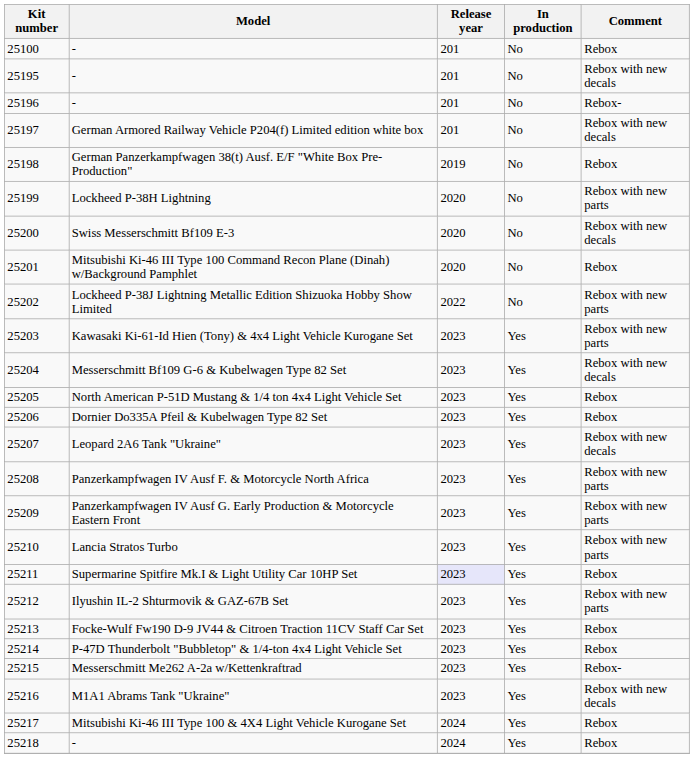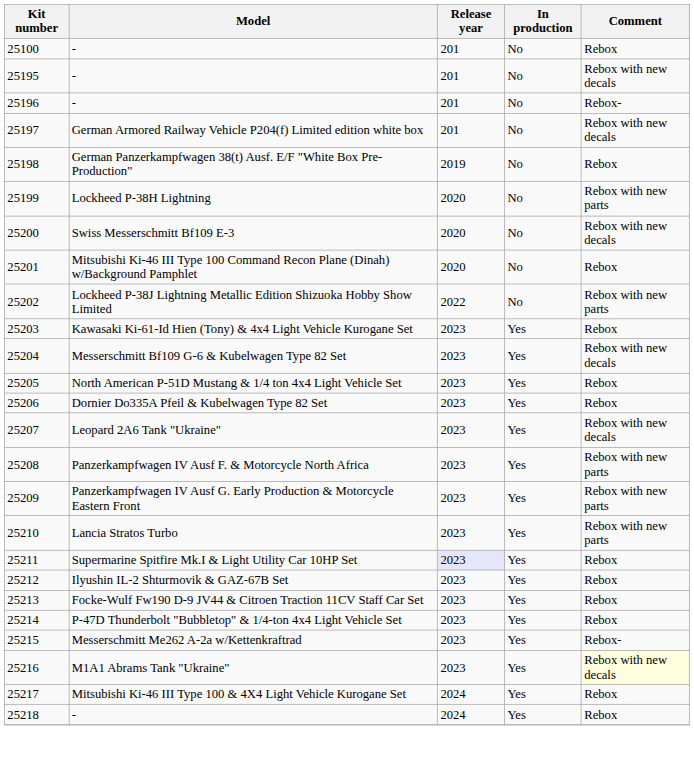25203 | Comment: Rebox with new parts -> Rebox
25212 | Comment: Rebox with new parts -> Rebox
25216 | Comment: no background -> lightyellow background
